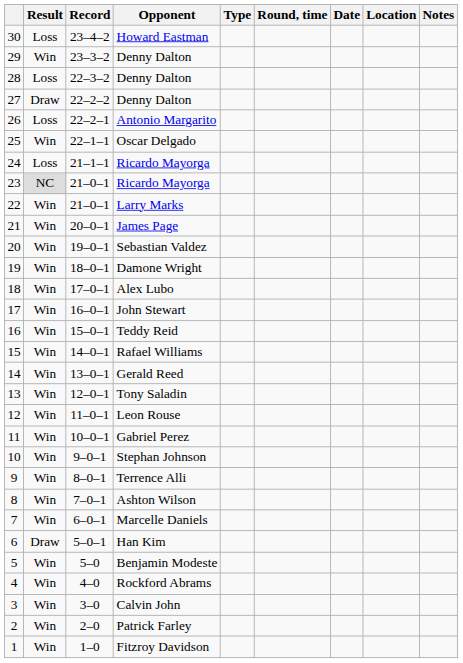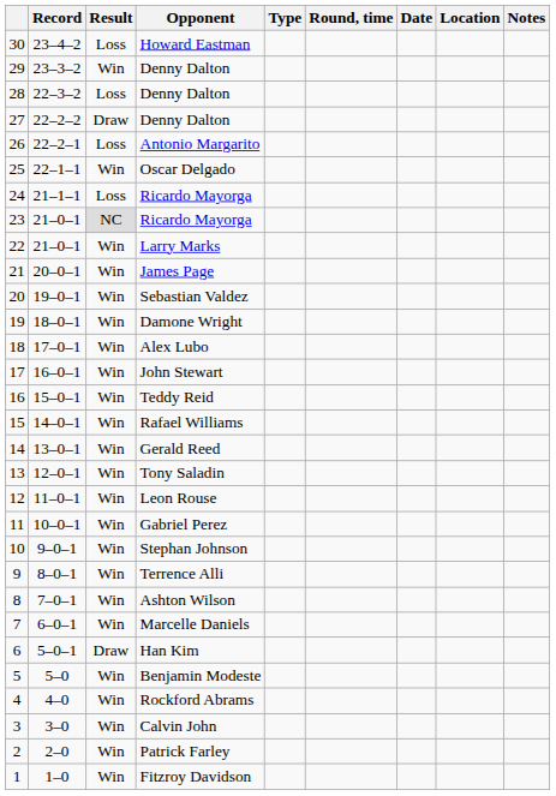columns swapped: Result <-> Record
